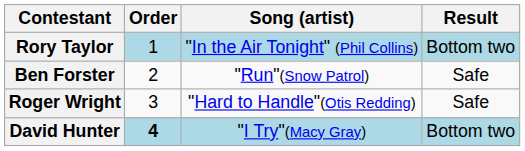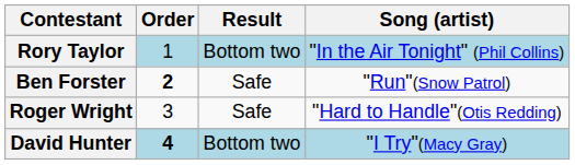columns swapped: Song (artist) <-> Result
Ben Forster | Order: normal -> bold
